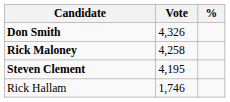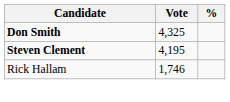Don Smith | Vote: 4,326 -> 4,325
- row: Rick Maloney | 4,258
